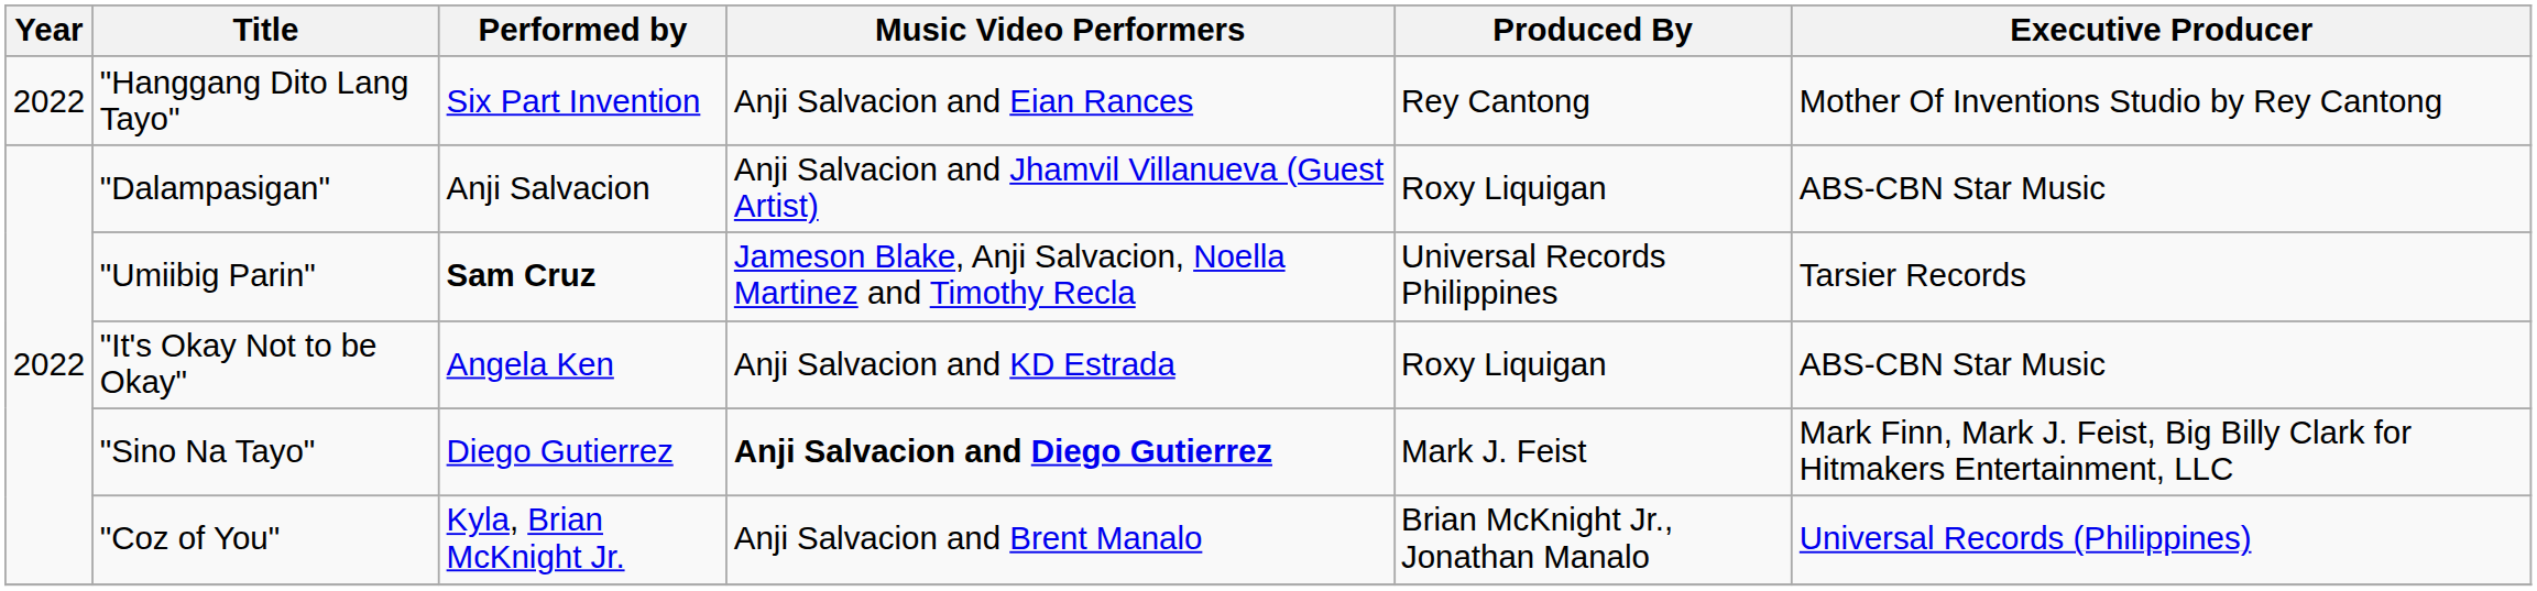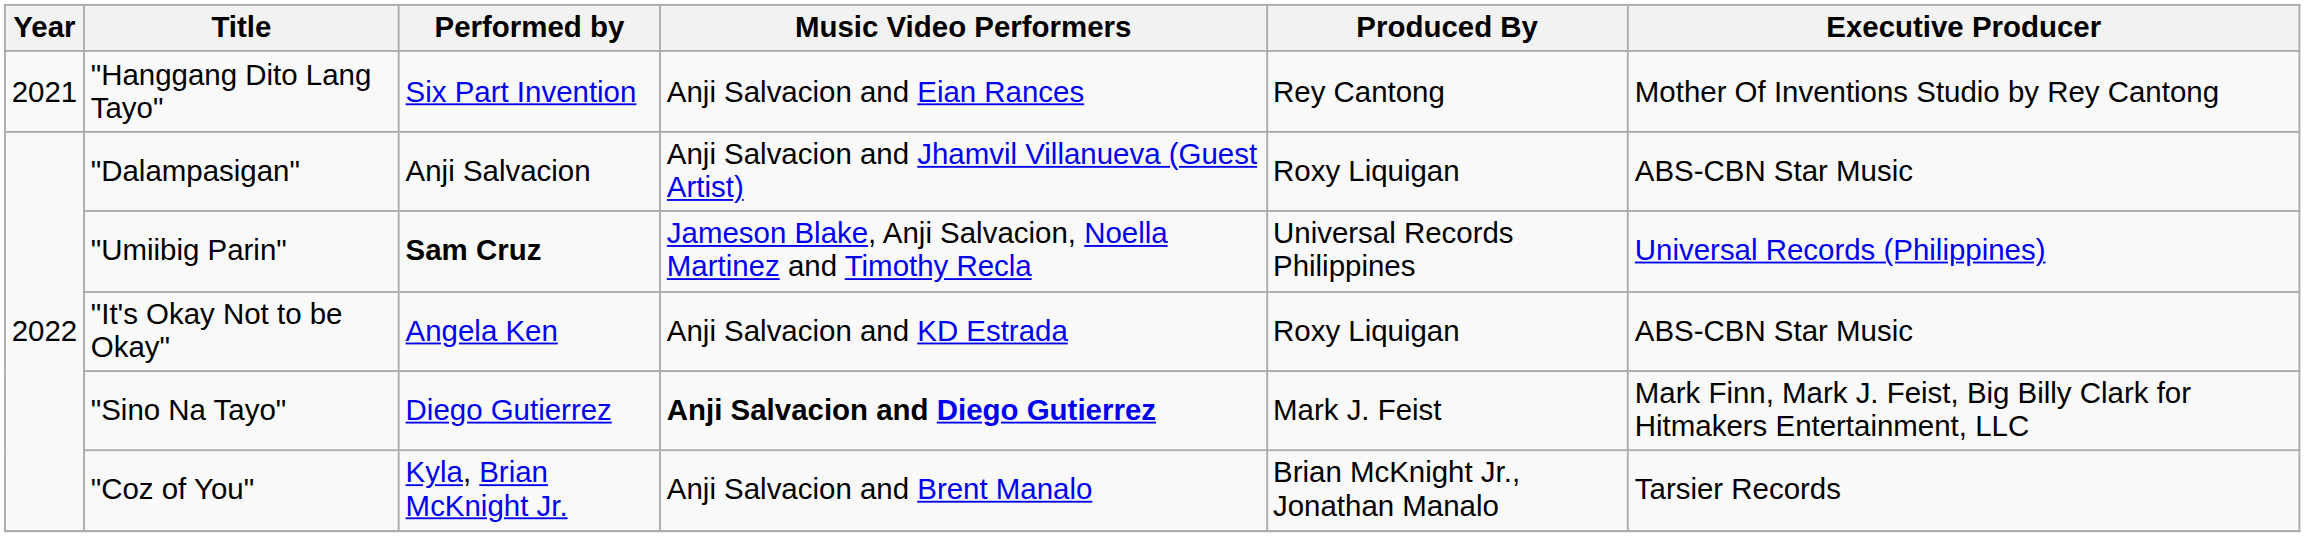"Hanggang Dito Lang Tayo" | Year: 2022 -> 2021
"Umiibig Parin" | Executive Producer: Tarsier Records -> Universal Records (Philippines)
"Coz of You" | Executive Producer: Universal Records (Philippines) -> Tarsier Records
